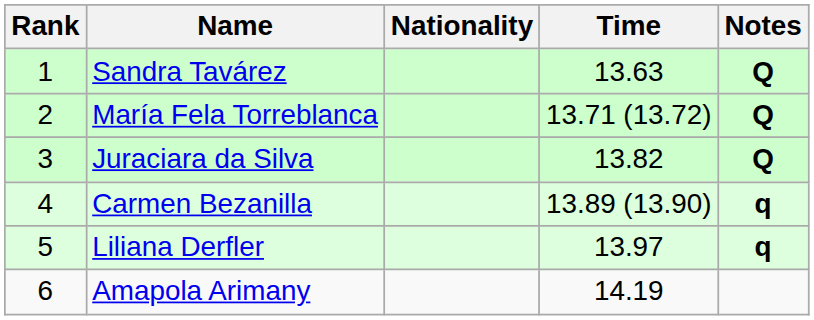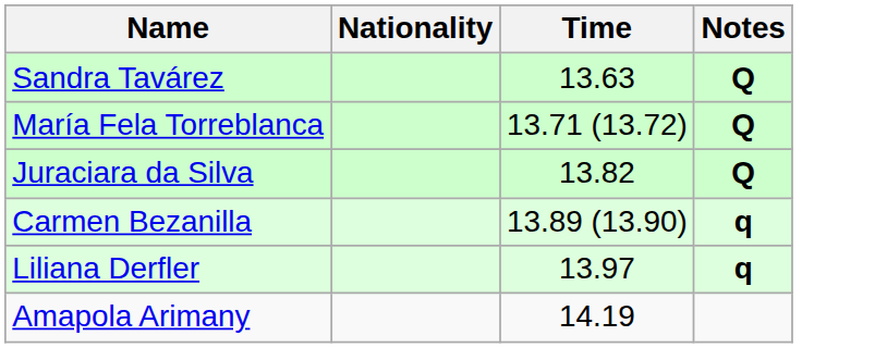- column: Rank | 1 | 2 | 3 | 4 | 5 | 6
